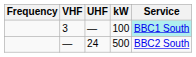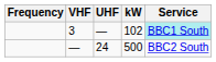3 | kW: 100 -> 102
